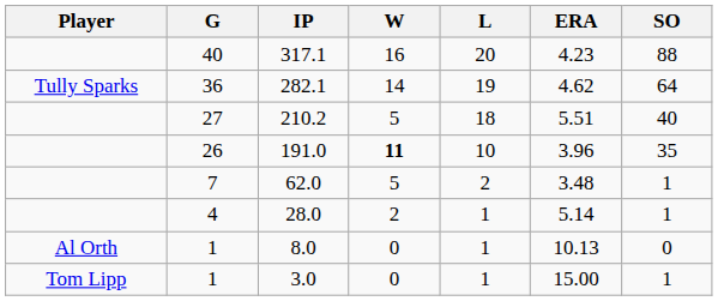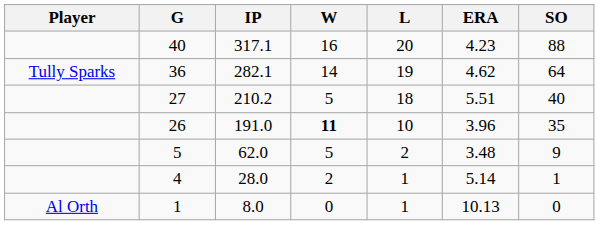62.0 | G: 7 -> 5
62.0 | SO: 1 -> 9
- row: Tom Lipp | 1 | 3.0 | 0 | 1 | 15.00 | 1
